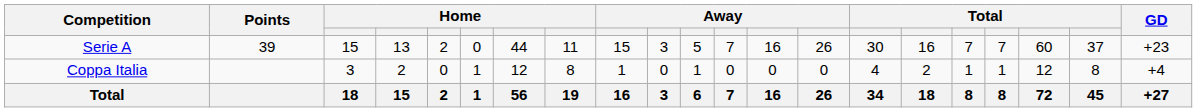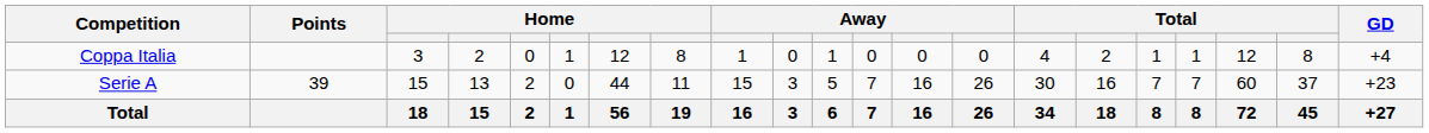rows swapped: Serie A <-> Coppa Italia
